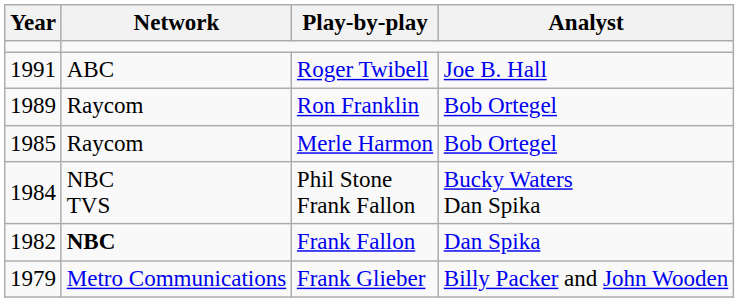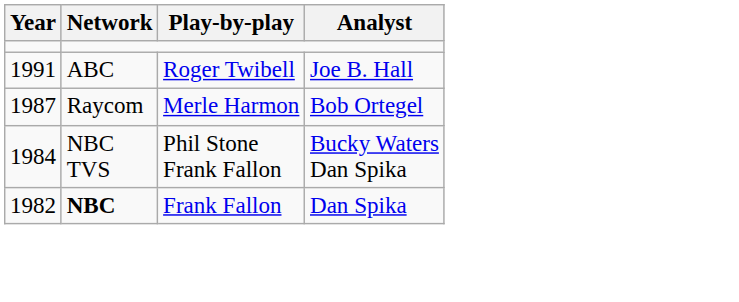- row: 1989 | Raycom | Ron Franklin | Bob Ortegel
Merle Harmon | Year: 1985 -> 1987
- row: 1979 | Metro Communications | Frank Glieber | Billy Packer and John Wooden
